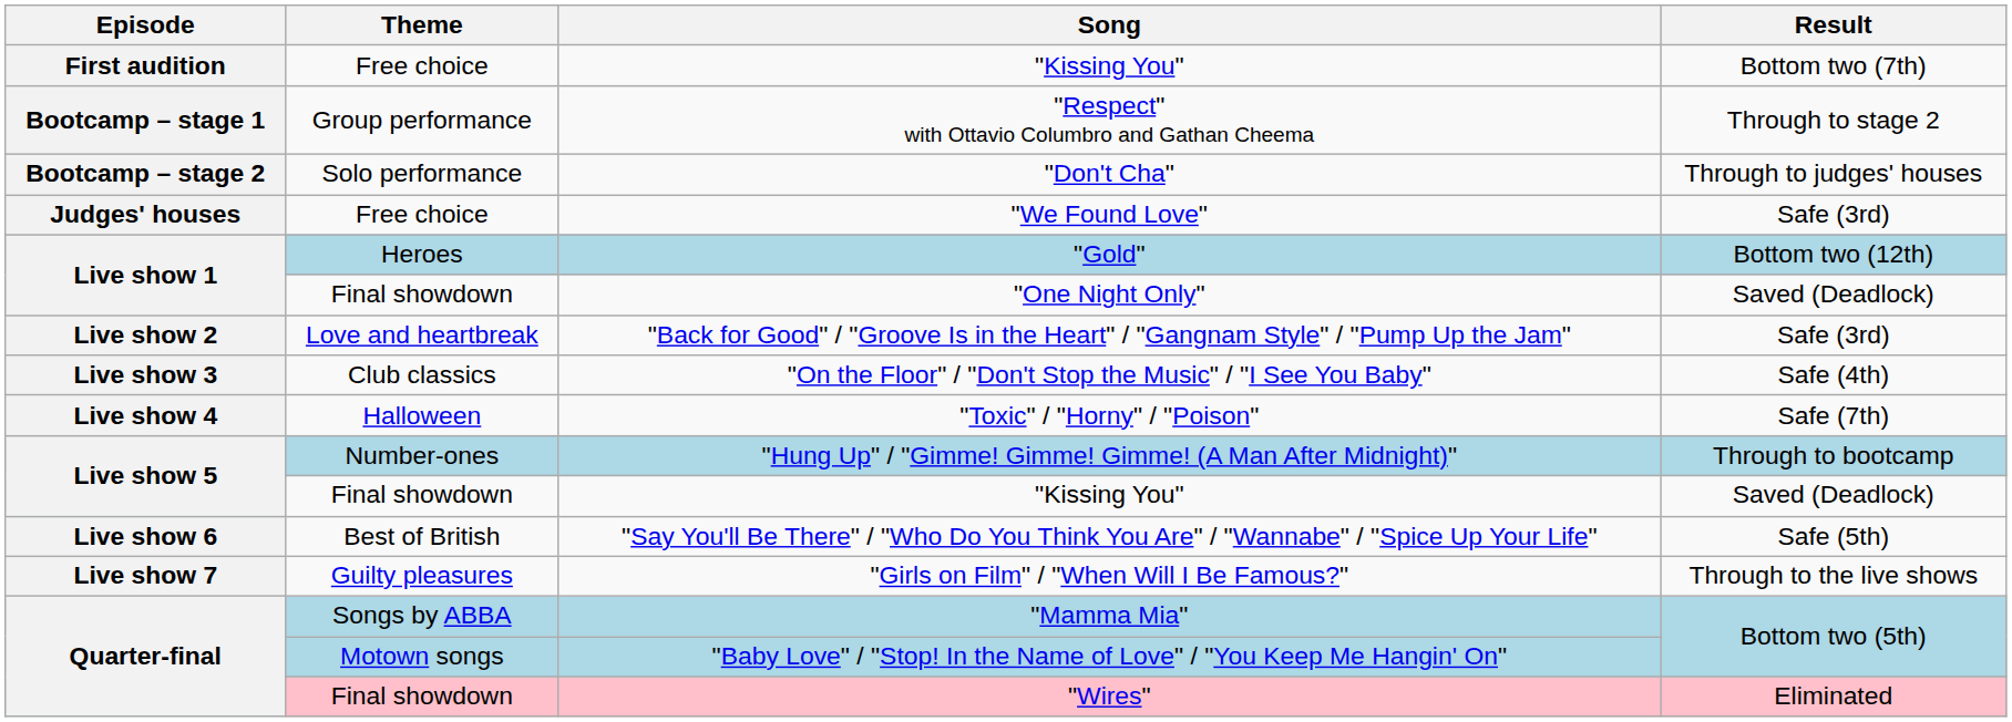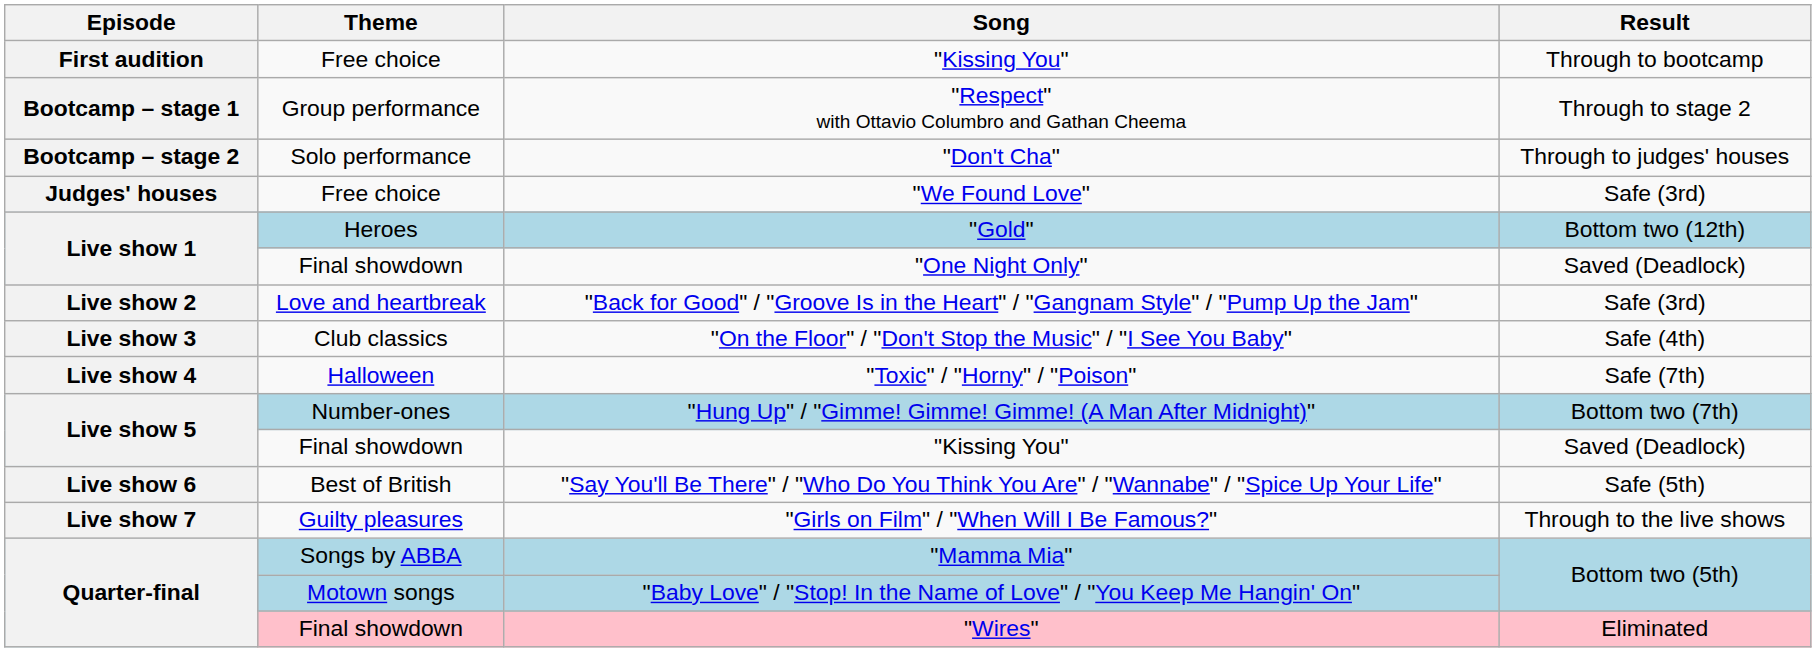Free choice / "Kissing You" | Result: Bottom two (7th) -> Through to bootcamp
"Hung Up" / "Gimme! Gimme! Gimme! (A Man After Midnight)" | Result: Through to bootcamp -> Bottom two (7th)
